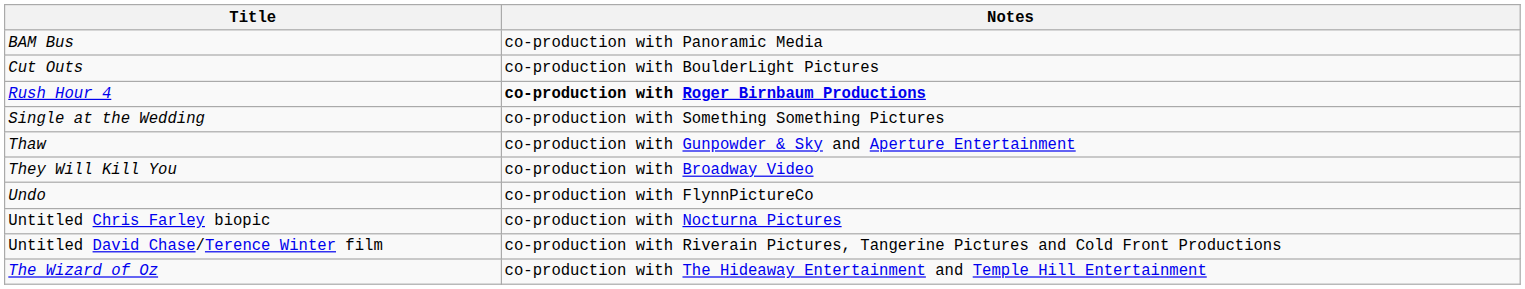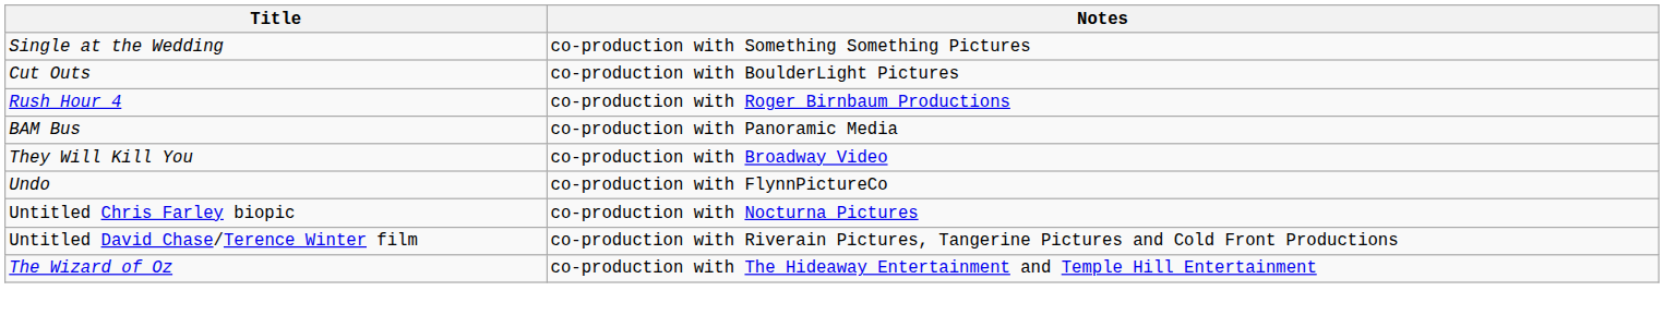rows swapped: BAM Bus <-> Single at the Wedding
Rush Hour 4 | Notes: bold -> normal
- row: Thaw | co-production with Gunpowder & Sky and Aperture Entertainment
